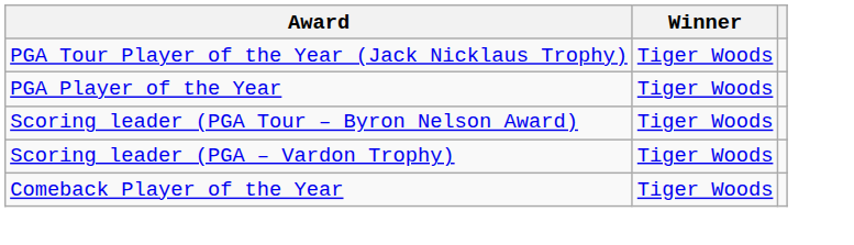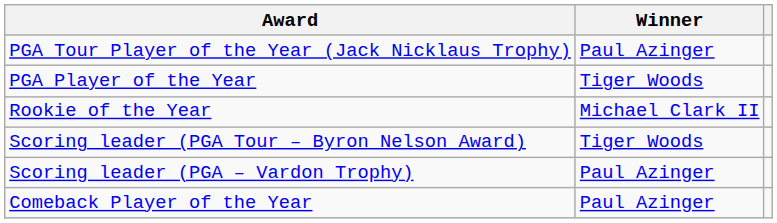PGA Tour Player of the Year (Jack Nicklaus Trophy) | Winner: Tiger Woods -> Paul Azinger
+ row: Rookie of the Year | Michael Clark II
Scoring leader (PGA – Vardon Trophy) | Winner: Tiger Woods -> Paul Azinger
Comeback Player of the Year | Winner: Tiger Woods -> Paul Azinger
